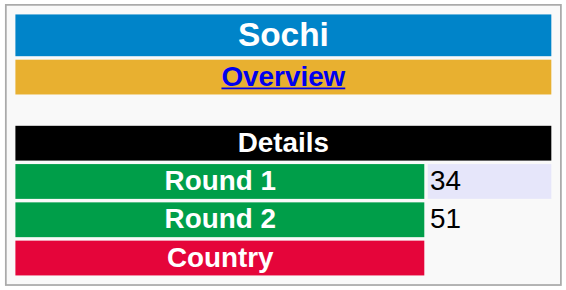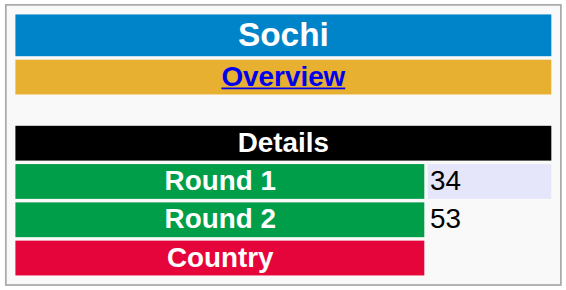Round 2 | column 2: 51 -> 53
